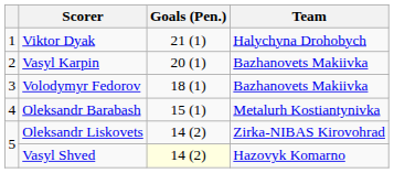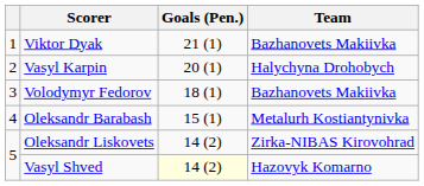Viktor Dyak | Team: Halychyna Drohobych -> Bazhanovets Makiivka
Vasyl Karpin | Team: Bazhanovets Makiivka -> Halychyna Drohobych
